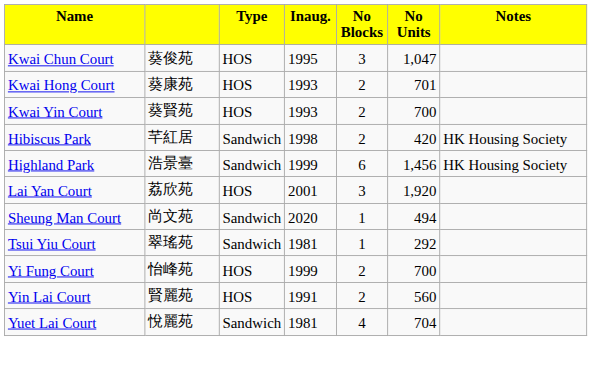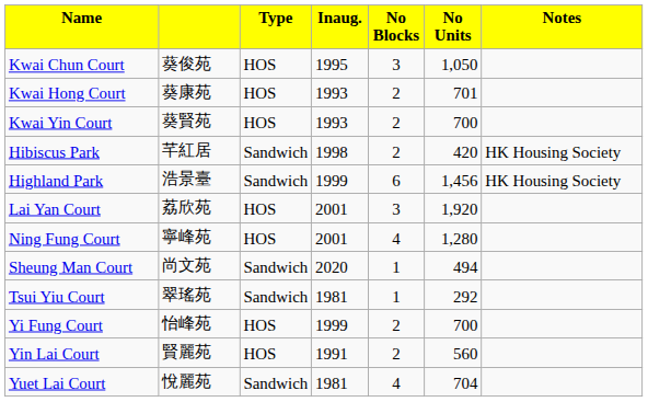Kwai Chun Court | column 6: 1,047 -> 1,050
+ row: Ning Fung Court | 寧峰苑 | HOS | 2001 | 4 | 1,280
